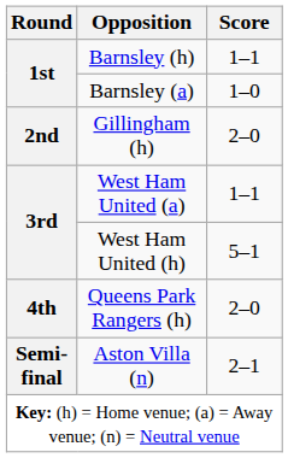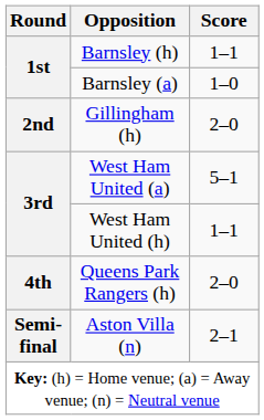West Ham United (a) | Score: 1–1 -> 5–1
West Ham United (h) | Score: 5–1 -> 1–1
